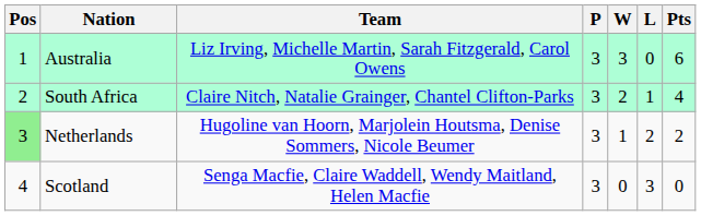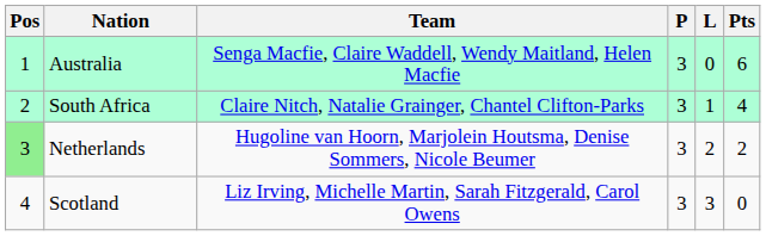- column: W | 3 | 2 | 1 | 0
Australia | Team: Liz Irving, Michelle Martin, Sarah Fitzgerald, Carol Owens -> Senga Macfie, Claire Waddell, Wendy Maitland, Helen Macfie
Scotland | Team: Senga Macfie, Claire Waddell, Wendy Maitland, Helen Macfie -> Liz Irving, Michelle Martin, Sarah Fitzgerald, Carol Owens
